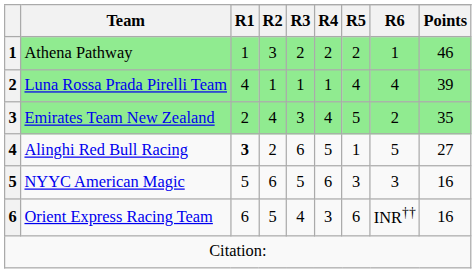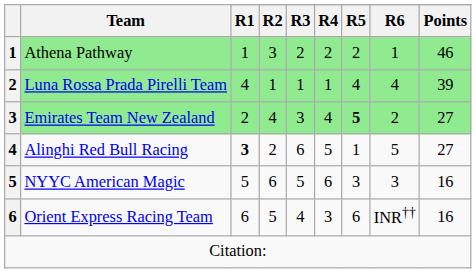Emirates Team New Zealand | R5: normal -> bold
Emirates Team New Zealand | Points: 35 -> 27
